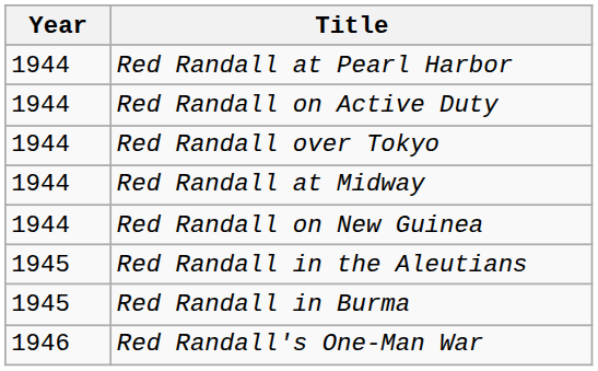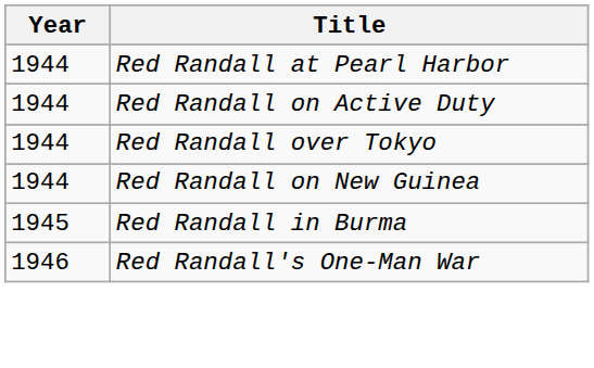- row: 1944 | Red Randall at Midway
- row: 1945 | Red Randall in the Aleutians
